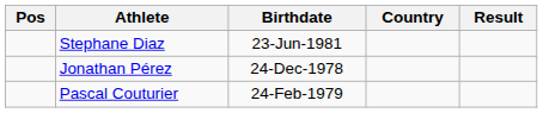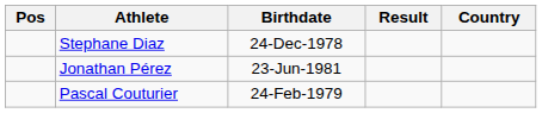columns swapped: Country <-> Result
Stephane Diaz | Birthdate: 23-Jun-1981 -> 24-Dec-1978
Jonathan Pérez | Birthdate: 24-Dec-1978 -> 23-Jun-1981
